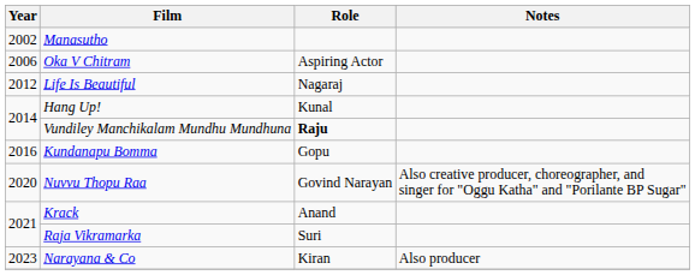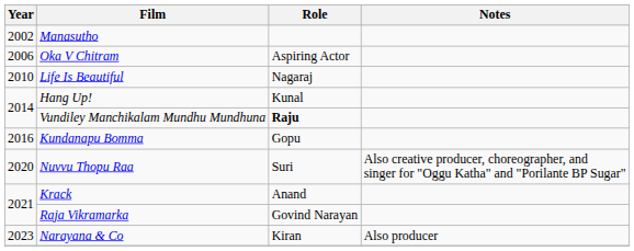Life Is Beautiful | Year: 2012 -> 2010
Nuvvu Thopu Raa | Role: Govind Narayan -> Suri
Raja Vikramarka | Role: Suri -> Govind Narayan
